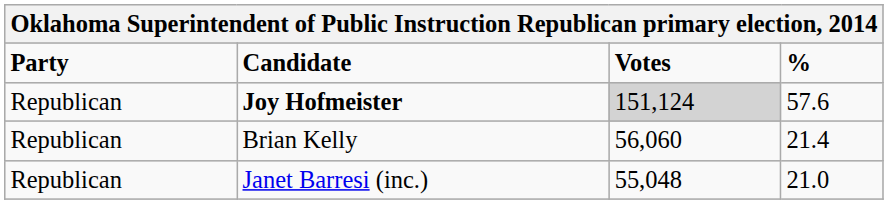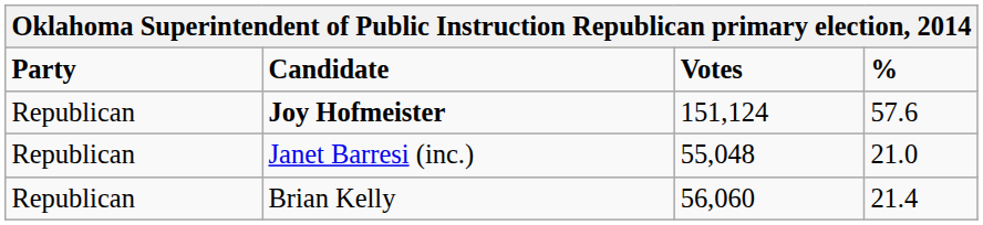Joy Hofmeister | Votes: lightgrey background -> no background
rows swapped: Brian Kelly <-> Janet Barresi (inc.)
